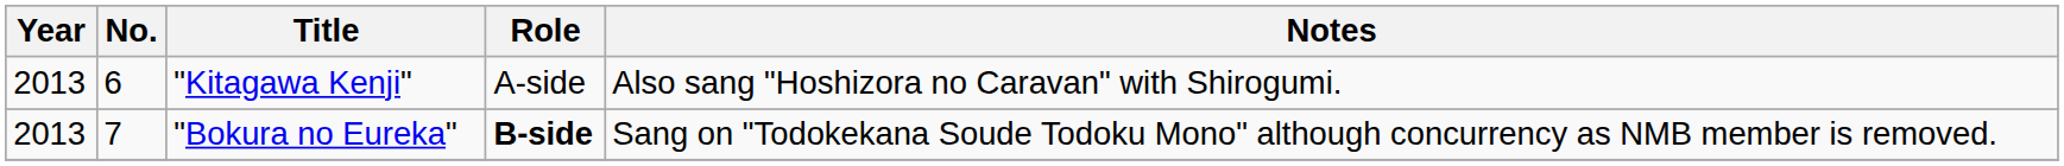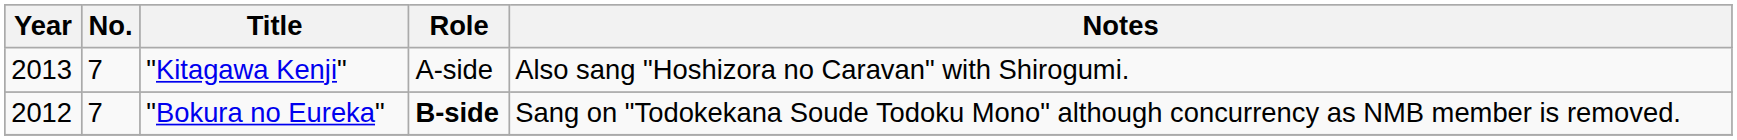"Kitagawa Kenji" | No.: 6 -> 7
"Bokura no Eureka" | Year: 2013 -> 2012
